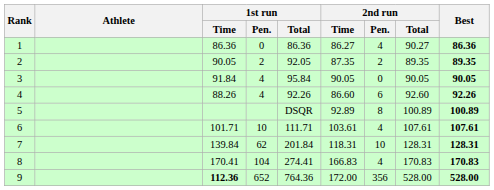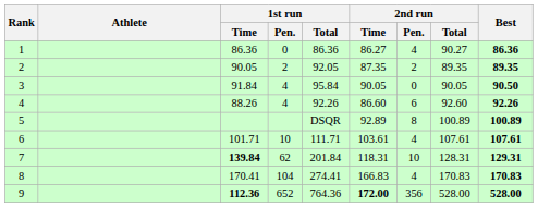3 | Best: 90.05 -> 90.50
7 | 1st run / Time: normal -> bold
7 | Best: 128.31 -> 129.31
9 | 2nd run / Time: normal -> bold
